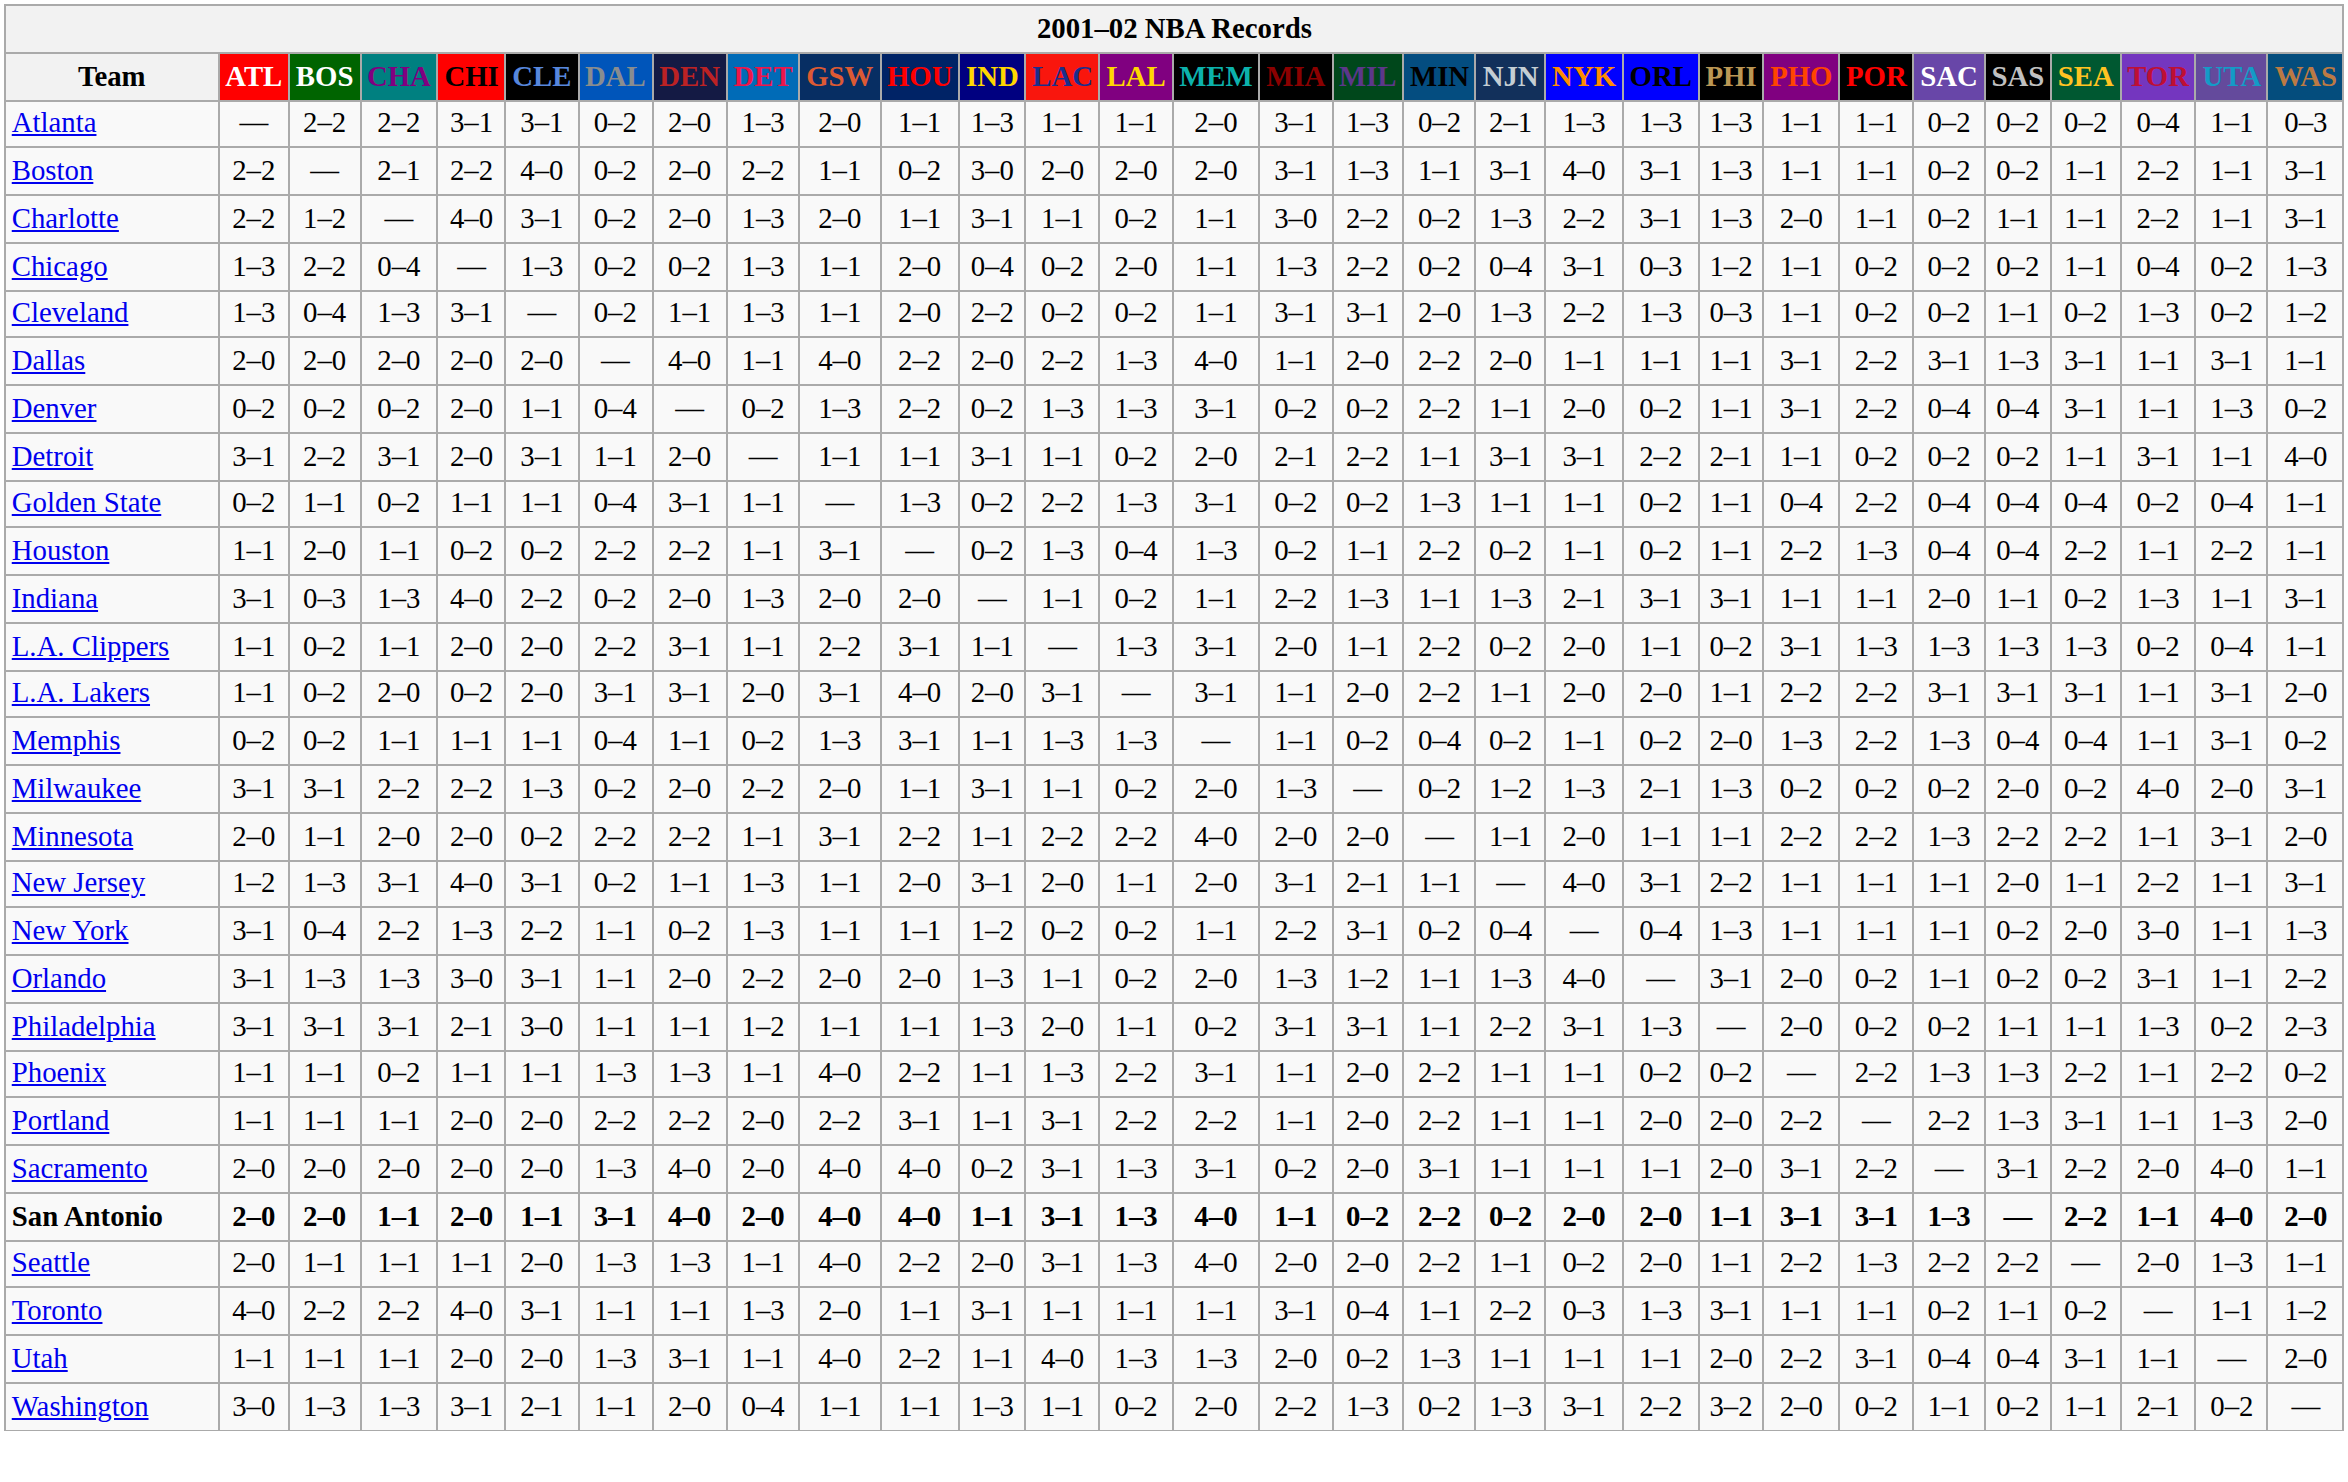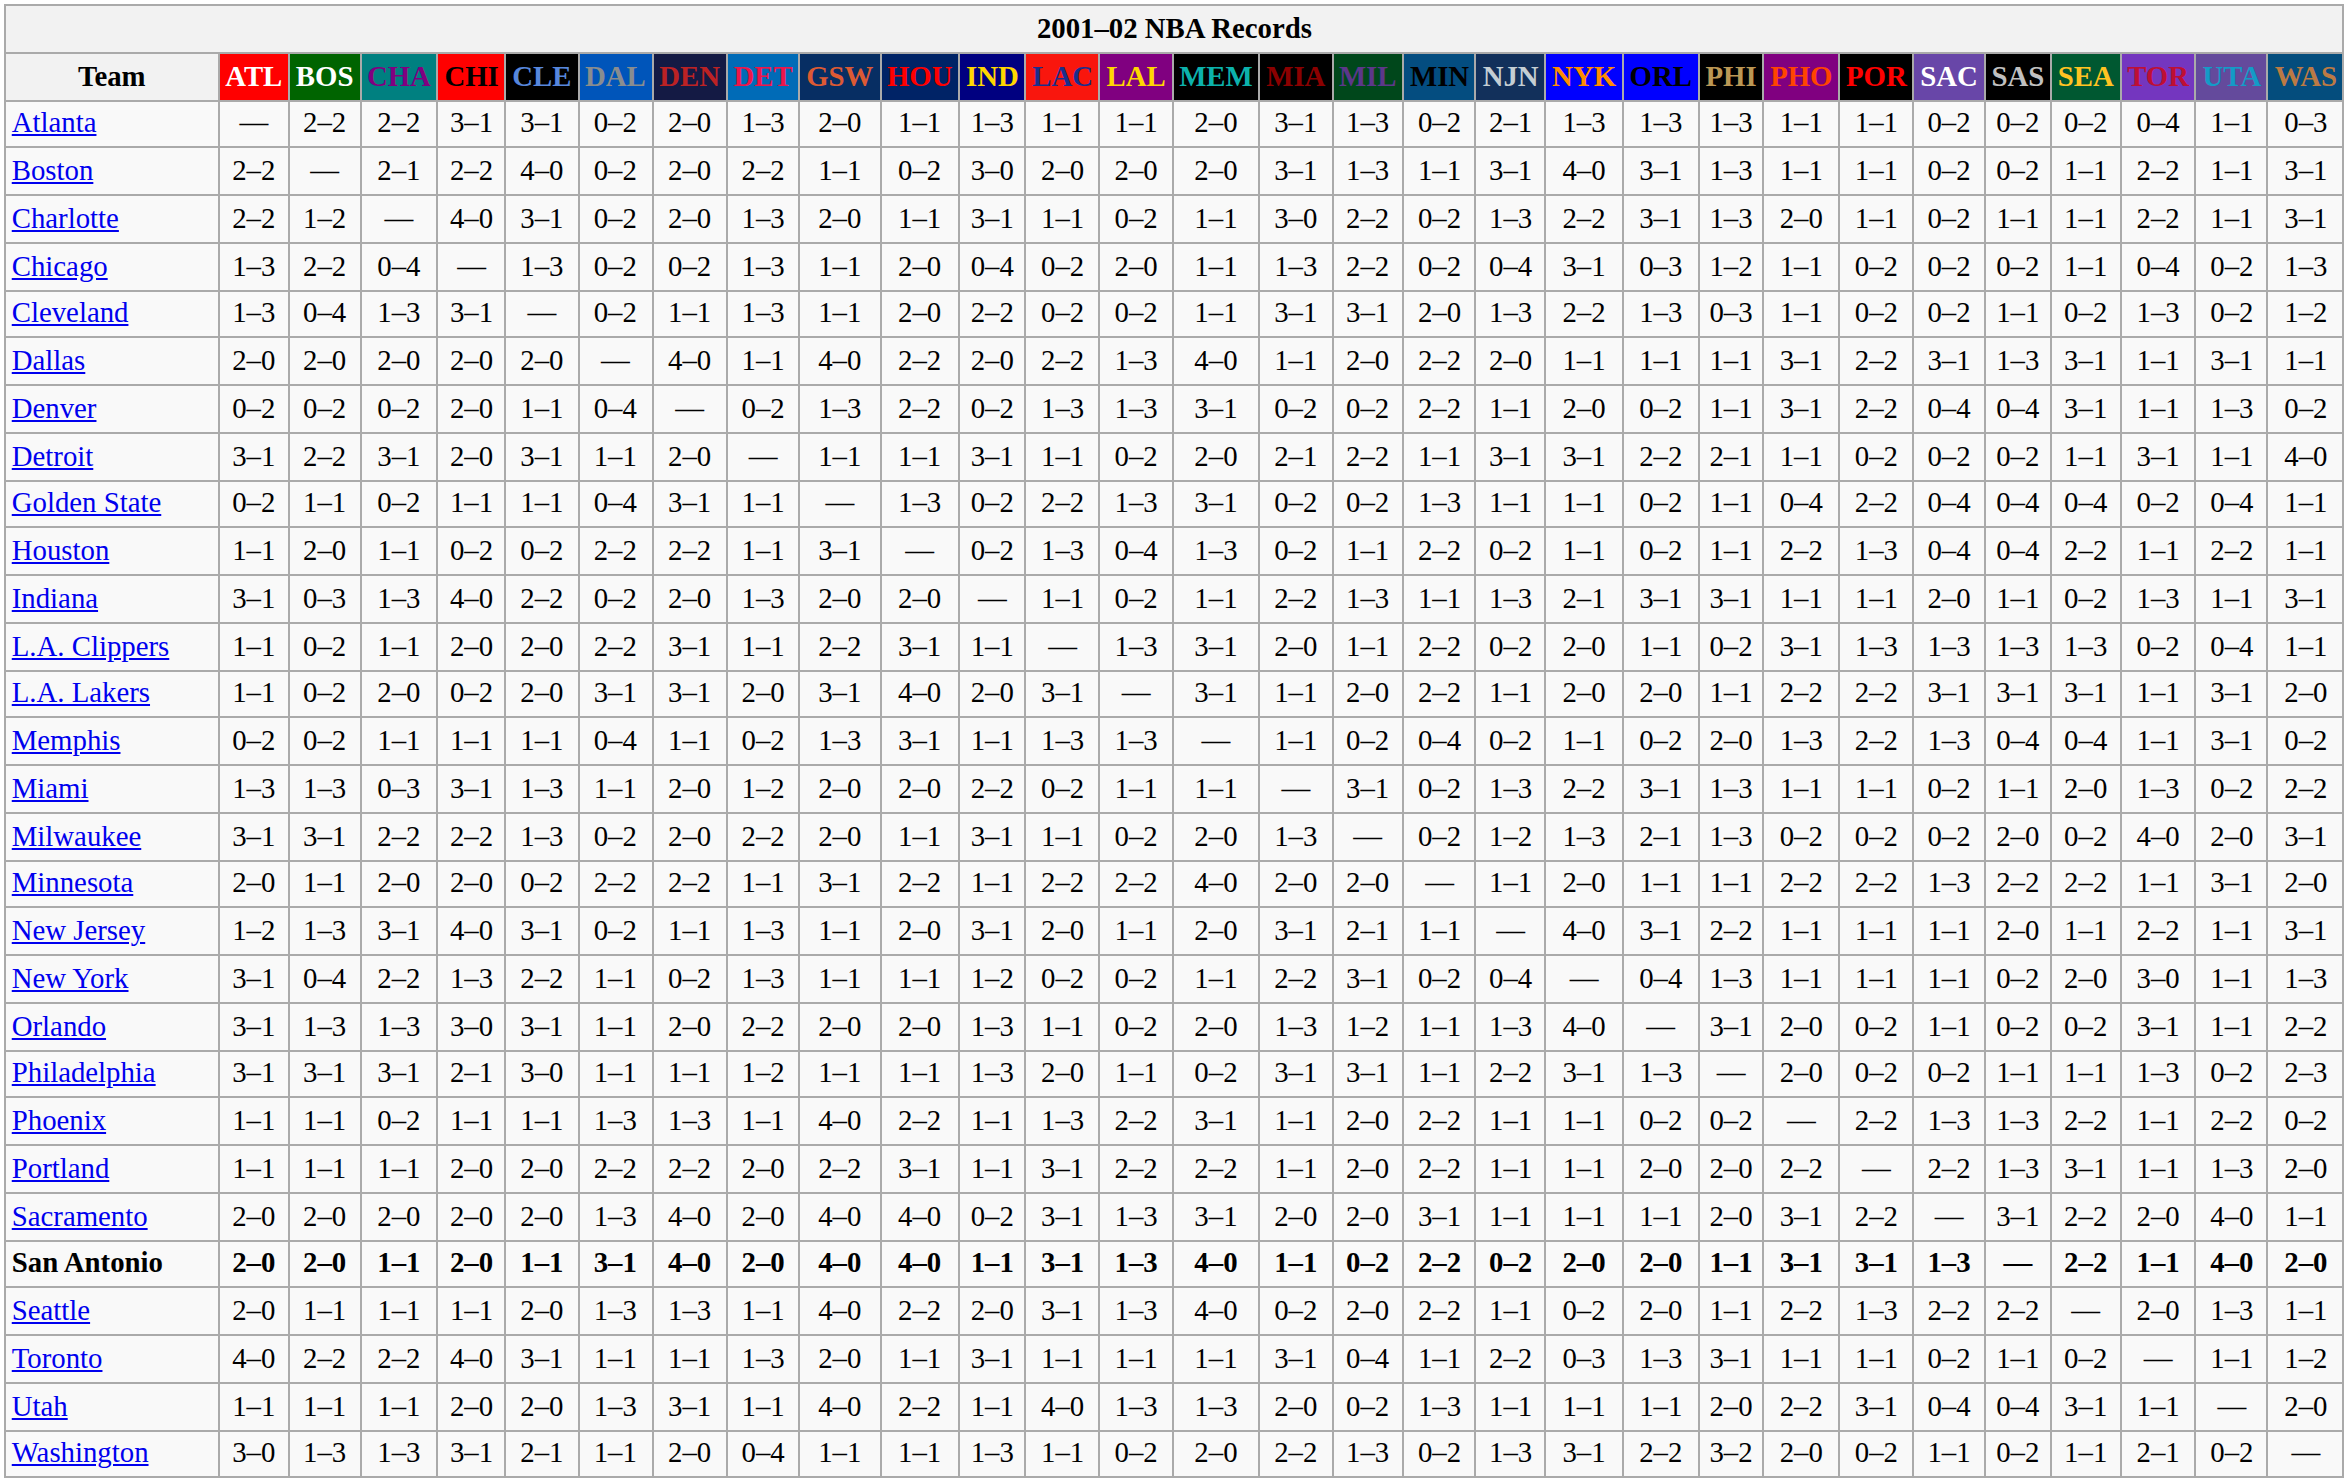+ row: Miami | 1–3 | 1–3 | 0–3 | 3–1 | 1–3 | 1–1 | 2–0 | 1–2 | 2–0 | 2–0 | 2–2 | 0–2 | 1–1 | 1–1 | — | 3–1 | 0–2 | 1–3 | 2–2 | 3–1 | 1–3 | 1–1 | 1–1 | 0–2 | 1–1 | 2–0 | 1–3 | 0–2 | 2–2
Sacramento | MIA: 0–2 -> 2–0
Seattle | MIA: 2–0 -> 0–2
